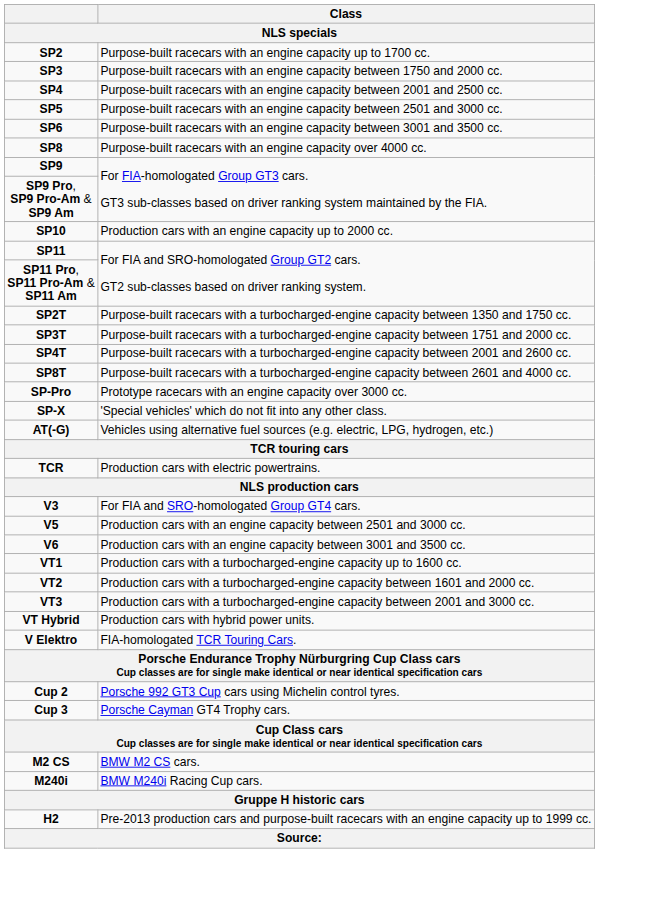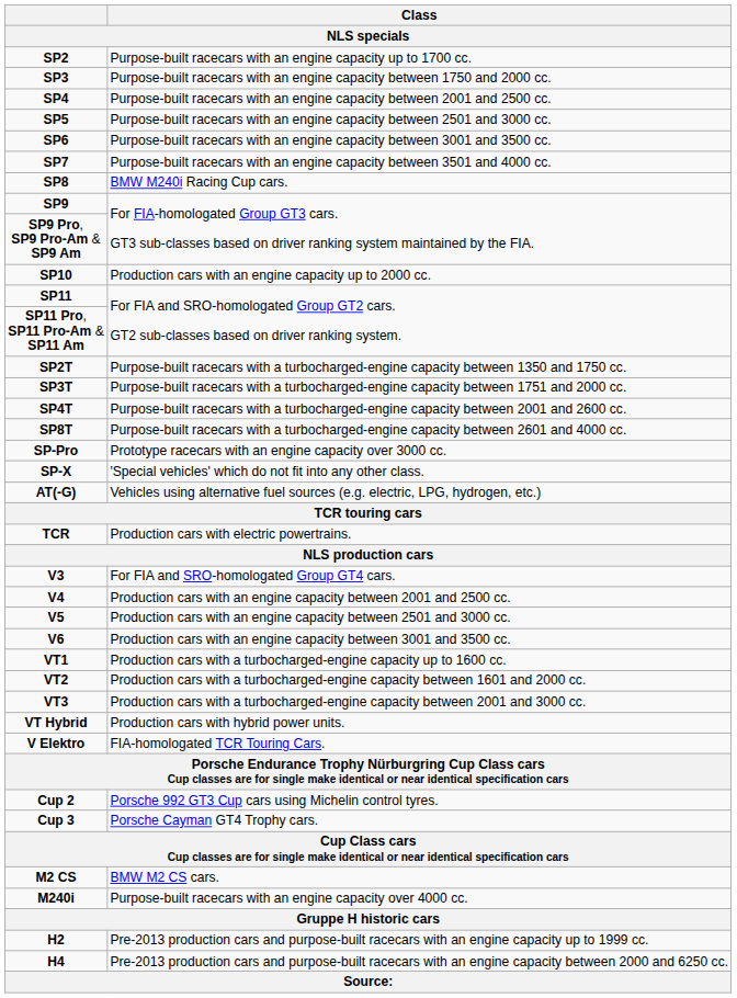+ row: SP7 | Purpose-built racecars with an engine capacity between 3501 and 4000 cc.
SP8 | Class: Purpose-built racecars with an engine capacity over 4000 cc. -> BMW M240i Racing Cup cars.
+ row: V4 | Production cars with an engine capacity between 2001 and 2500 cc.
M240i | Class: BMW M240i Racing Cup cars. -> Purpose-built racecars with an engine capacity over 4000 cc.
+ row: H4 | Pre-2013 production cars and purpose-built racecars with an engine capacity between 2000 and 6250 cc.
